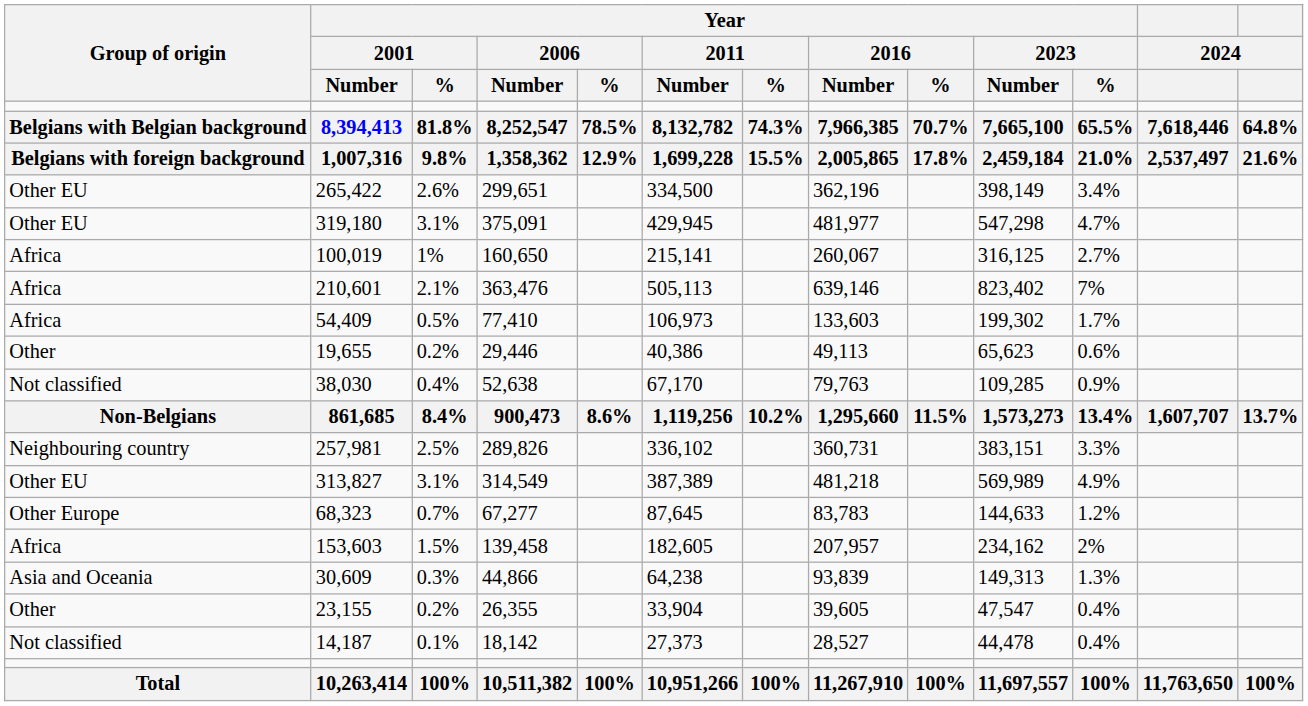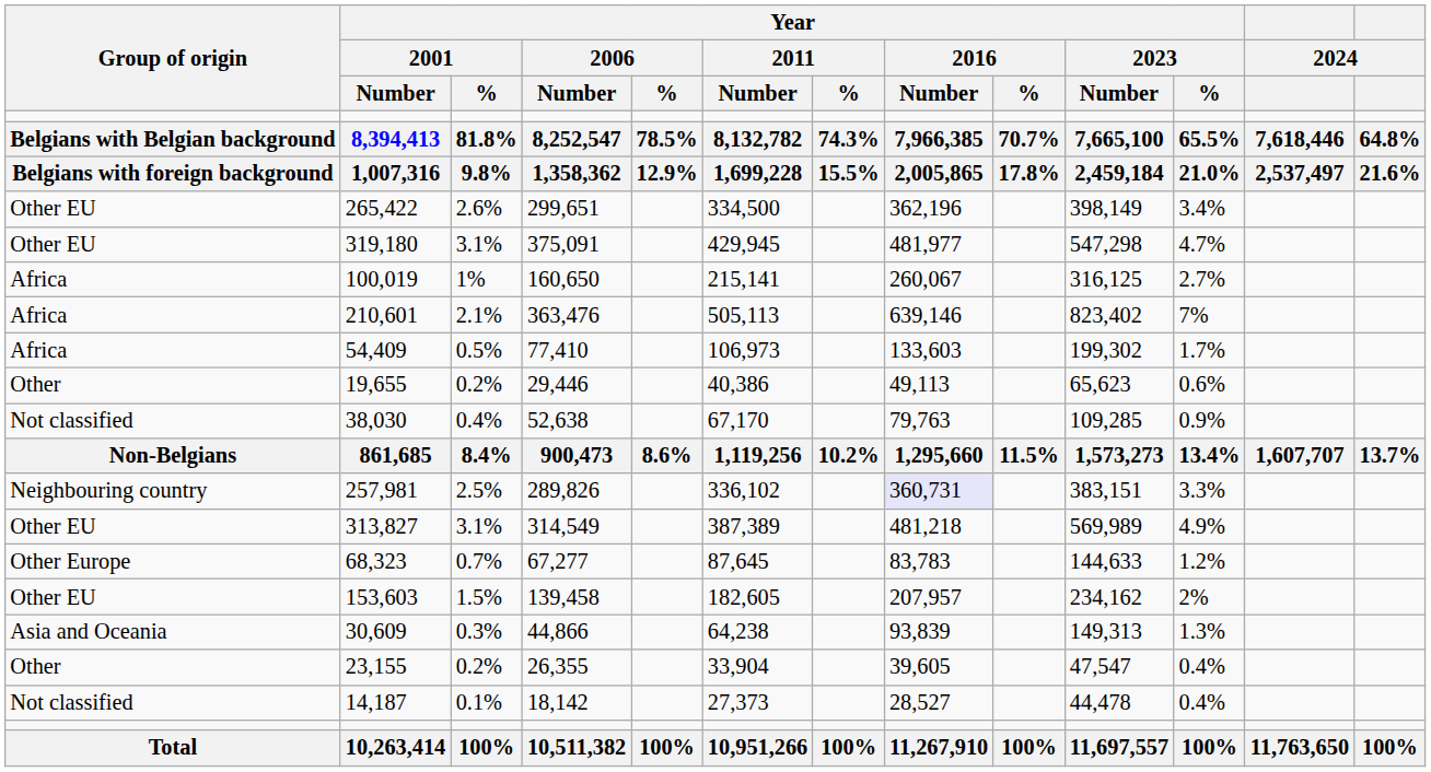257,981 | Year / 2016 / Number: no background -> lavender background
153,603 | Group of origin: Africa -> Other EU
